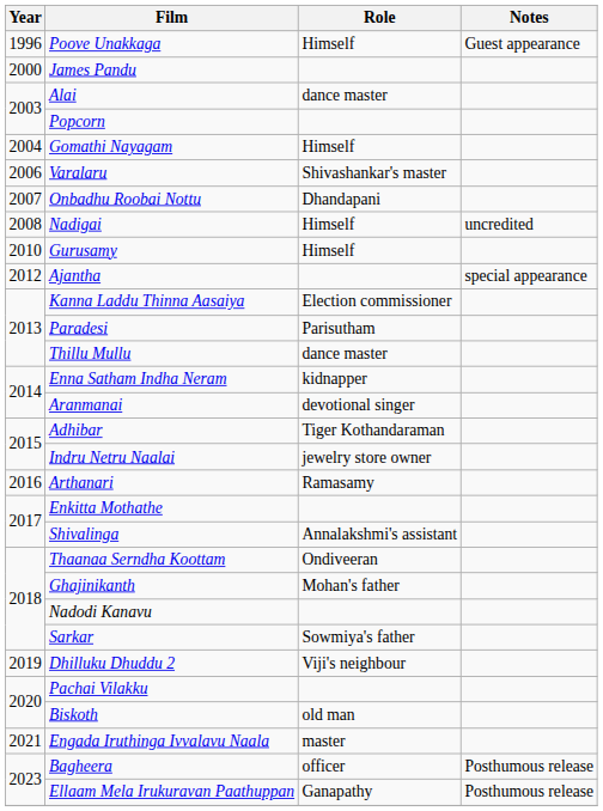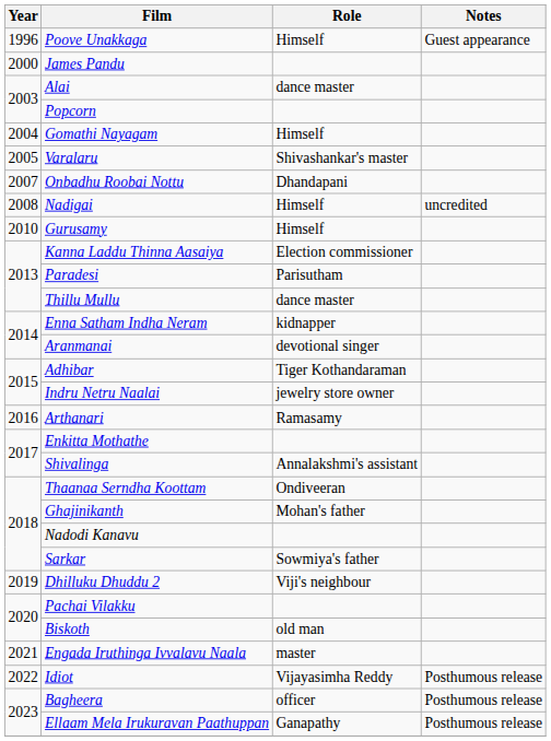Varalaru | Year: 2006 -> 2005
- row: 2012 | Ajantha | special appearance
+ row: 2022 | Idiot | Vijayasimha Reddy | Posthumous release
